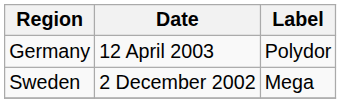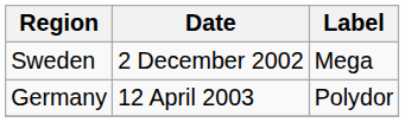rows swapped: Sweden <-> Germany
